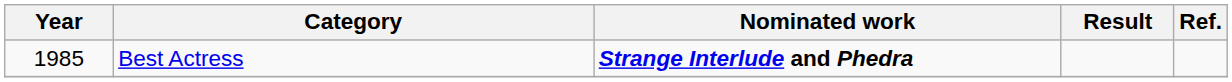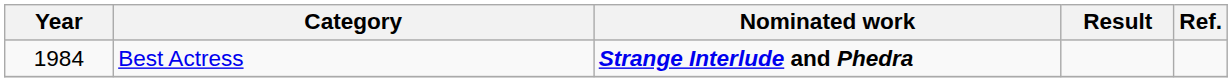Best Actress | Year: 1985 -> 1984
